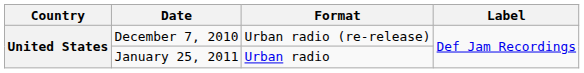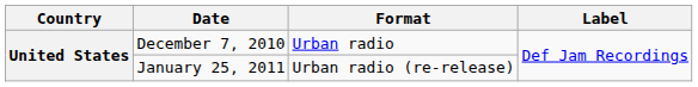December 7, 2010 | Format: Urban radio (re-release) -> Urban radio
January 25, 2011 | Format: Urban radio -> Urban radio (re-release)
